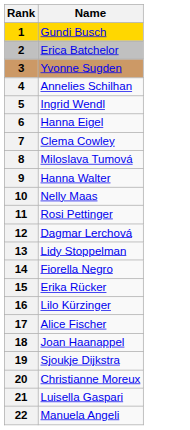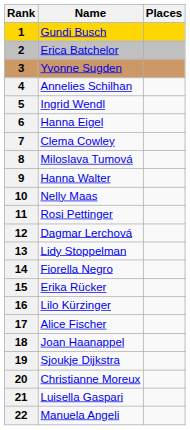+ column: Places
